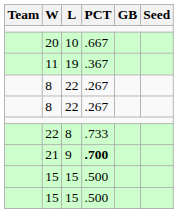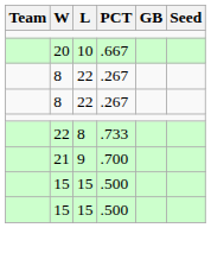- row: 11 | 19 | .367
21 | PCT: bold -> normal
